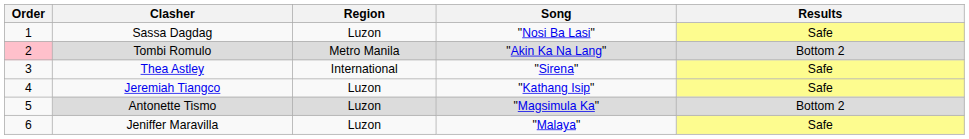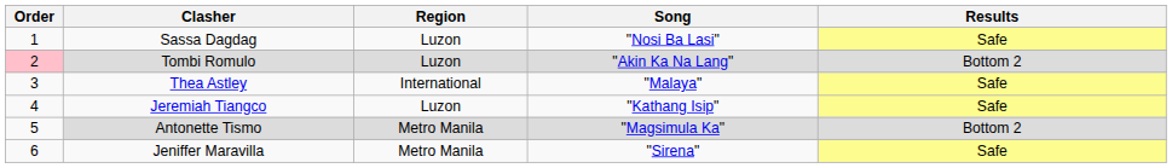Tombi Romulo | Region: Metro Manila -> Luzon
Thea Astley | Song: "Sirena" -> "Malaya"
Antonette Tismo | Region: Luzon -> Metro Manila
Jeniffer Maravilla | Region: Luzon -> Metro Manila
Jeniffer Maravilla | Song: "Malaya" -> "Sirena"
